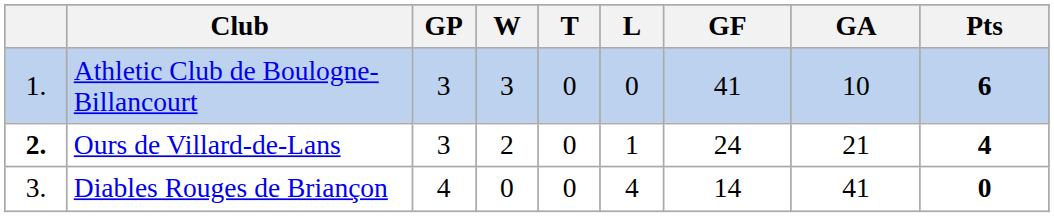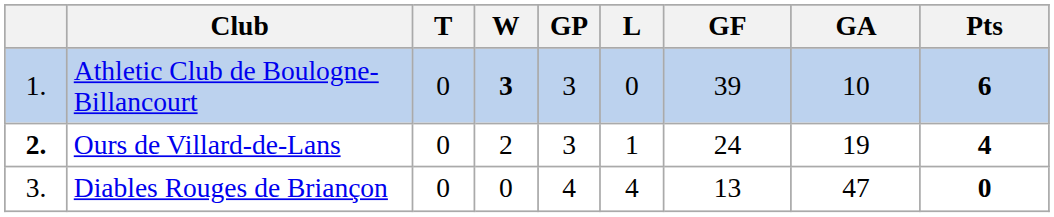columns swapped: GP <-> T
Athletic Club de Boulogne-Billancourt | W: normal -> bold
Athletic Club de Boulogne-Billancourt | GF: 41 -> 39
Ours de Villard-de-Lans | GA: 21 -> 19
Diables Rouges de Briançon | GF: 14 -> 13
Diables Rouges de Briançon | GA: 41 -> 47
